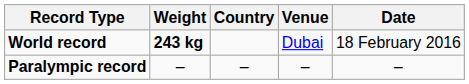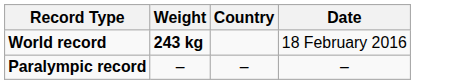- column: Venue | Dubai | –
